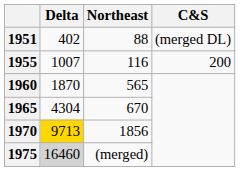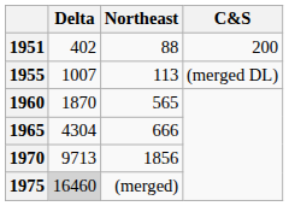1951 | C&S: (merged DL) -> 200
1955 | Northeast: 116 -> 113
1955 | C&S: 200 -> (merged DL)
1965 | Northeast: 670 -> 666
1970 | Delta: gold background -> no background
